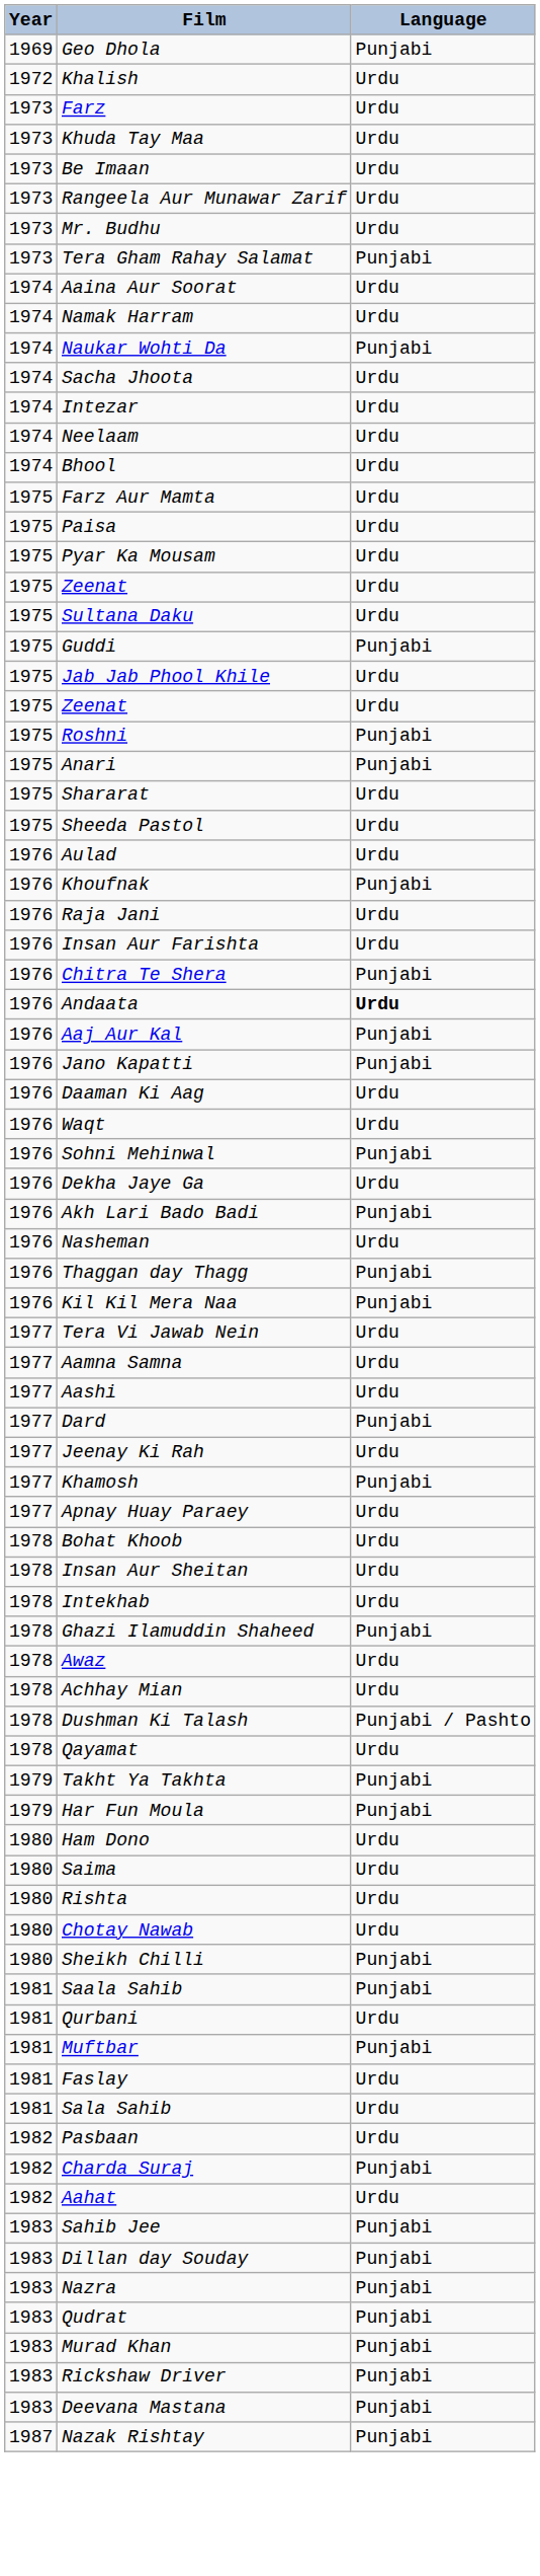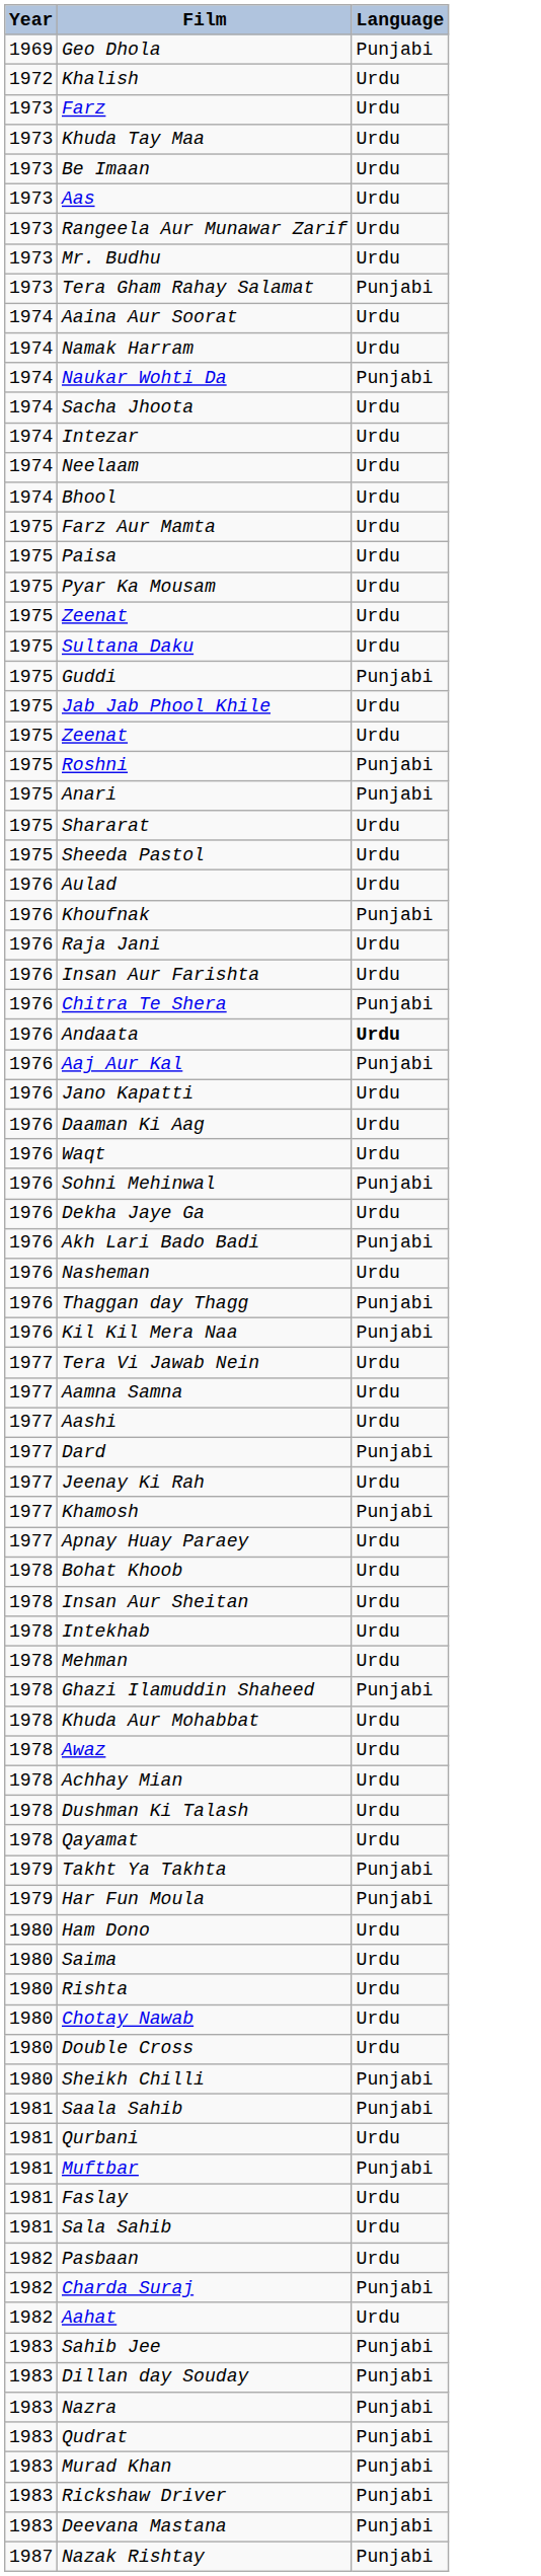+ row: 1973 | Aas | Urdu
Jano Kapatti | Language: Punjabi -> Urdu
+ row: 1978 | Mehman | Urdu
+ row: 1978 | Khuda Aur Mohabbat | Urdu
Dushman Ki Talash | Language: Punjabi / Pashto -> Urdu
+ row: 1980 | Double Cross | Urdu
